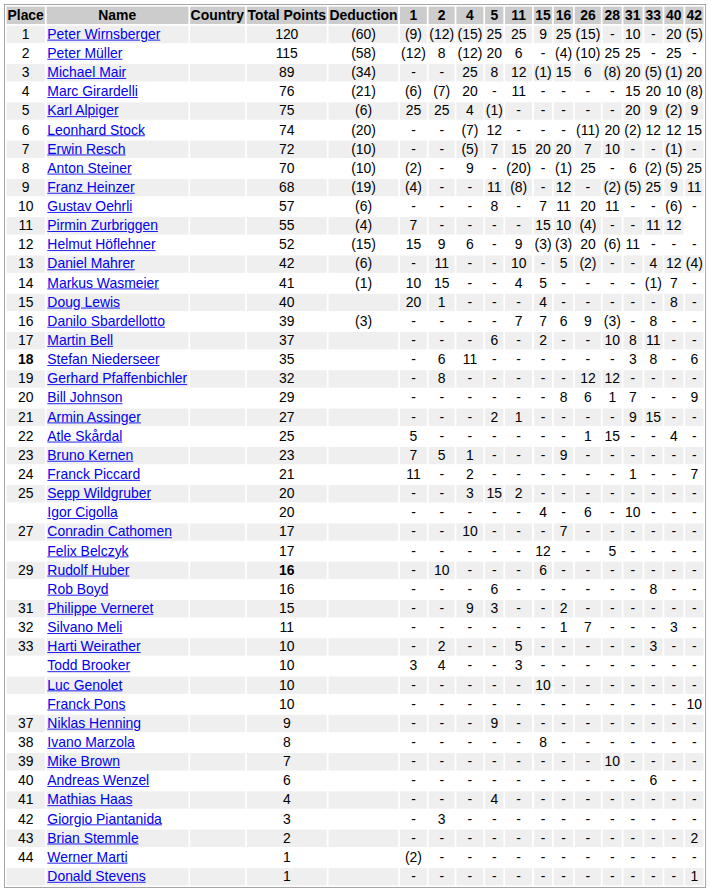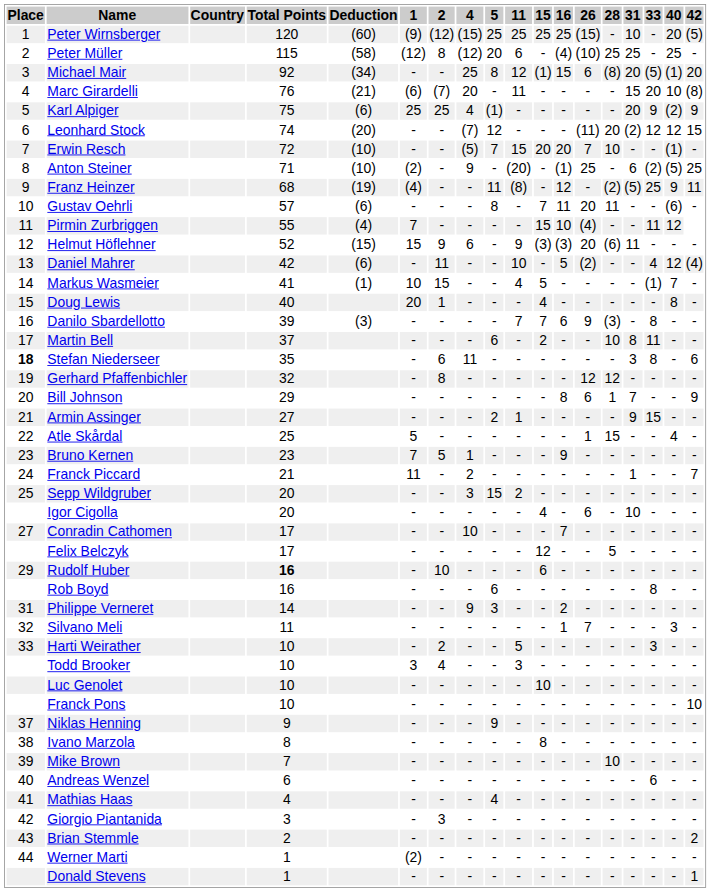Peter Wirnsberger | 15: 9 -> 25
Michael Mair | Total Points: 89 -> 92
Anton Steiner | Total Points: 70 -> 71
Philippe Verneret | Total Points: 15 -> 14
